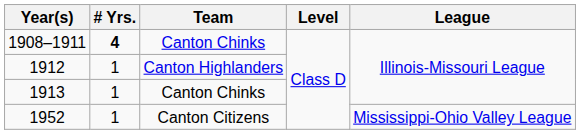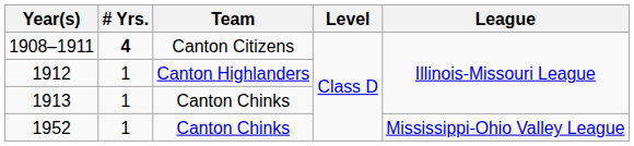1908–1911 | Team: Canton Chinks -> Canton Citizens
1952 | Team: Canton Citizens -> Canton Chinks
